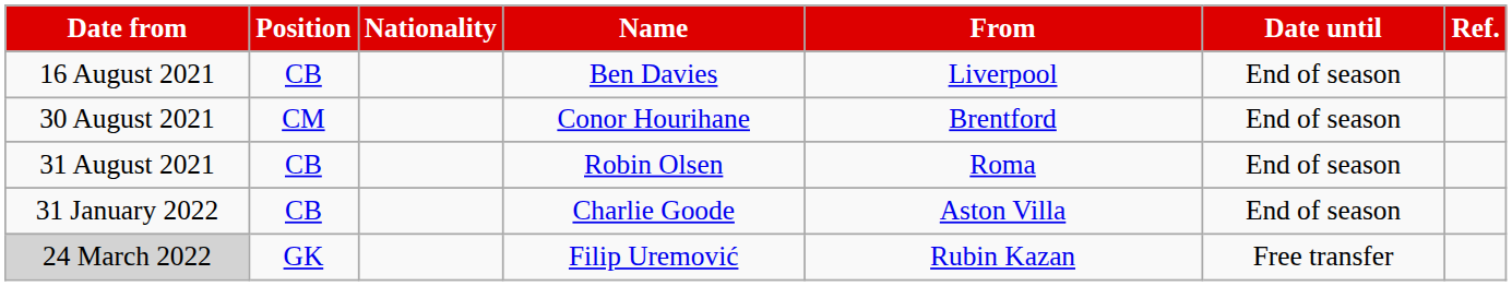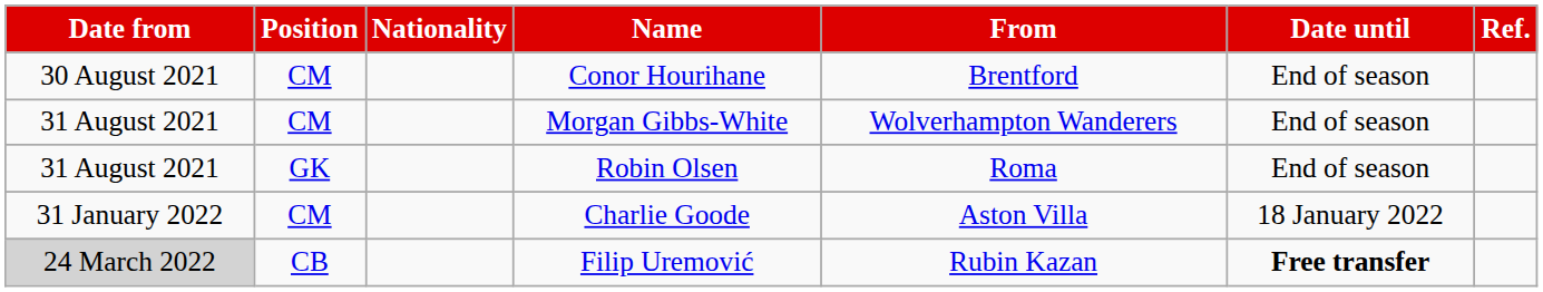- row: 16 August 2021 | CB | Ben Davies | Liverpool | End of season
+ row: 31 August 2021 | CM | Morgan Gibbs-White | Wolverhampton Wanderers | End of season
Robin Olsen | Position: CB -> GK
Charlie Goode | Position: CB -> CM
Charlie Goode | Date until: End of season -> 18 January 2022
Filip Uremović | Position: GK -> CB
Filip Uremović | Date until: normal -> bold
